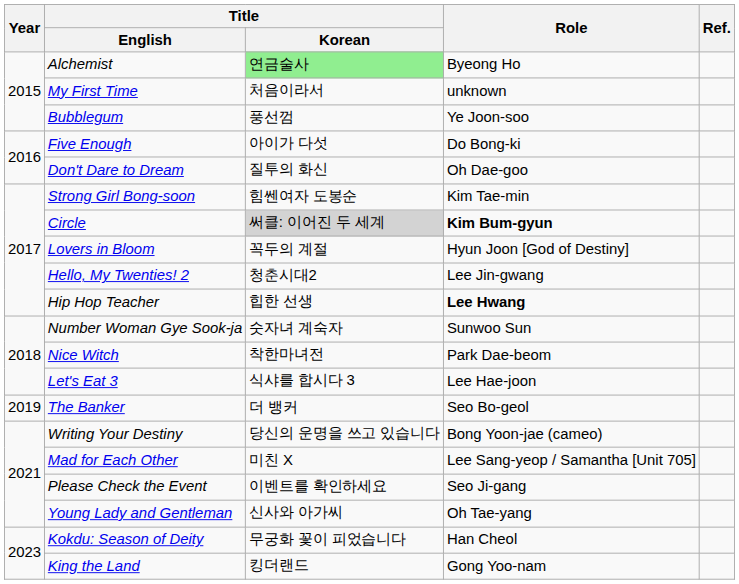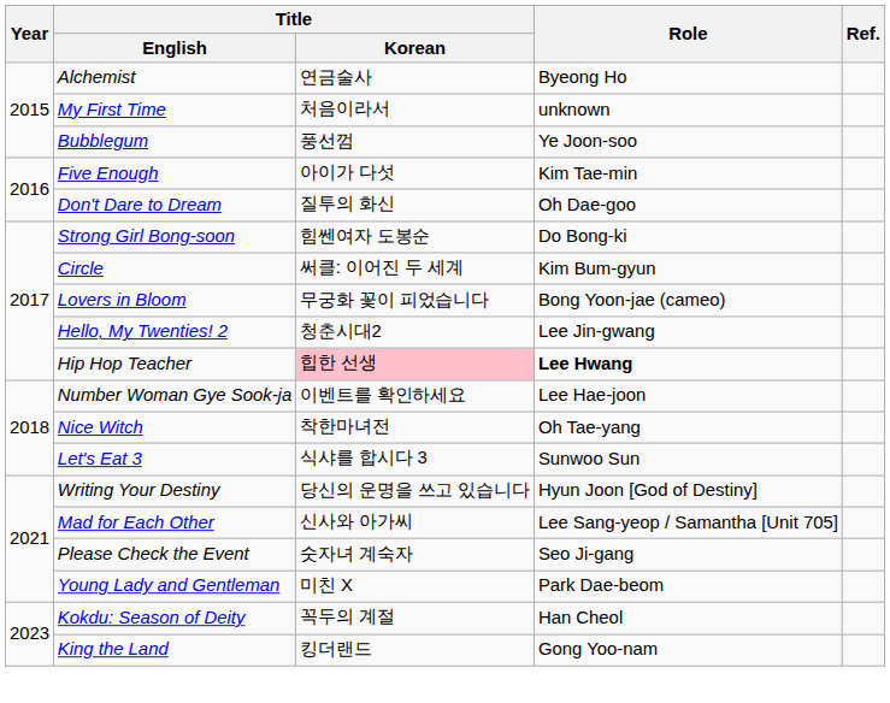Alchemist | Title / Korean: lightgreen background -> no background
Five Enough | Role: Do Bong-ki -> Kim Tae-min
Strong Girl Bong-soon | Role: Kim Tae-min -> Do Bong-ki
Circle | Title / Korean: lightgrey background -> no background
Circle | Role: bold -> normal
Lovers in Bloom | Title / Korean: 꼭두의 계절 -> 무궁화 꽃이 피었습니다
Lovers in Bloom | Role: Hyun Joon [God of Destiny] -> Bong Yoon-jae (cameo)
Hip Hop Teacher | Title / Korean: no background -> pink background
Number Woman Gye Sook-ja | Title / Korean: 숫자녀 계숙자 -> 이벤트를 확인하세요
Number Woman Gye Sook-ja | Role: Sunwoo Sun -> Lee Hae-joon
Nice Witch | Role: Park Dae-beom -> Oh Tae-yang
Let's Eat 3 | Role: Lee Hae-joon -> Sunwoo Sun
- row: 2019 | The Banker | 더 뱅커 | Seo Bo-geol
Writing Your Destiny | Role: Bong Yoon-jae (cameo) -> Hyun Joon [God of Destiny]
Mad for Each Other | Title / Korean: 미친 X -> 신사와 아가씨
Please Check the Event | Title / Korean: 이벤트를 확인하세요 -> 숫자녀 계숙자
Young Lady and Gentleman | Title / Korean: 신사와 아가씨 -> 미친 X
Young Lady and Gentleman | Role: Oh Tae-yang -> Park Dae-beom
Kokdu: Season of Deity | Title / Korean: 무궁화 꽃이 피었습니다 -> 꼭두의 계절
